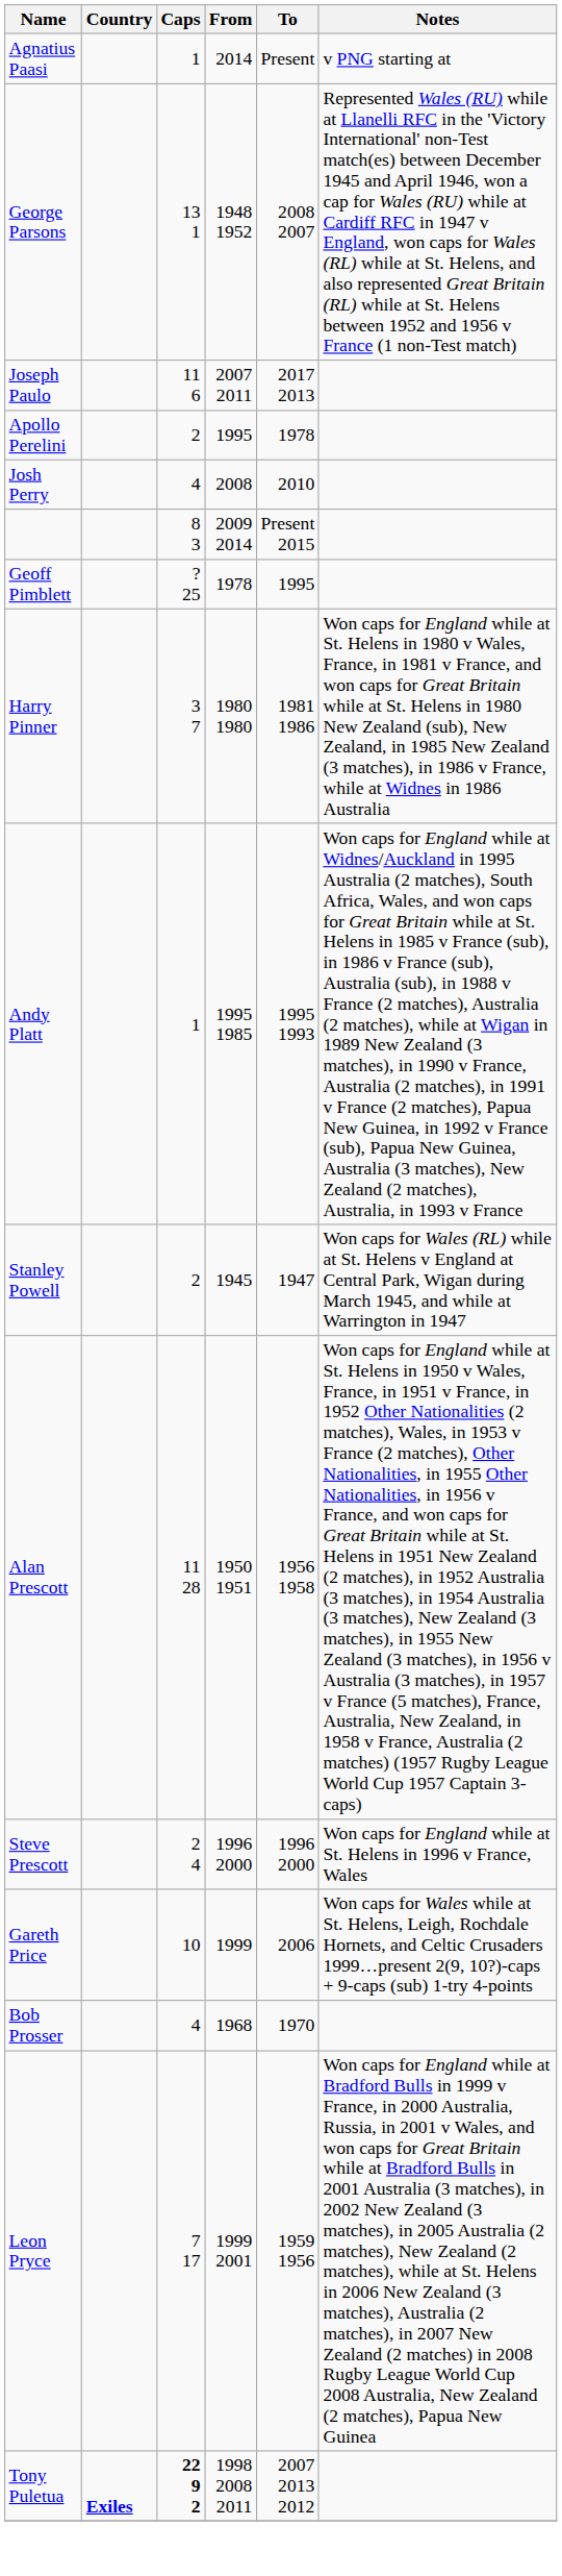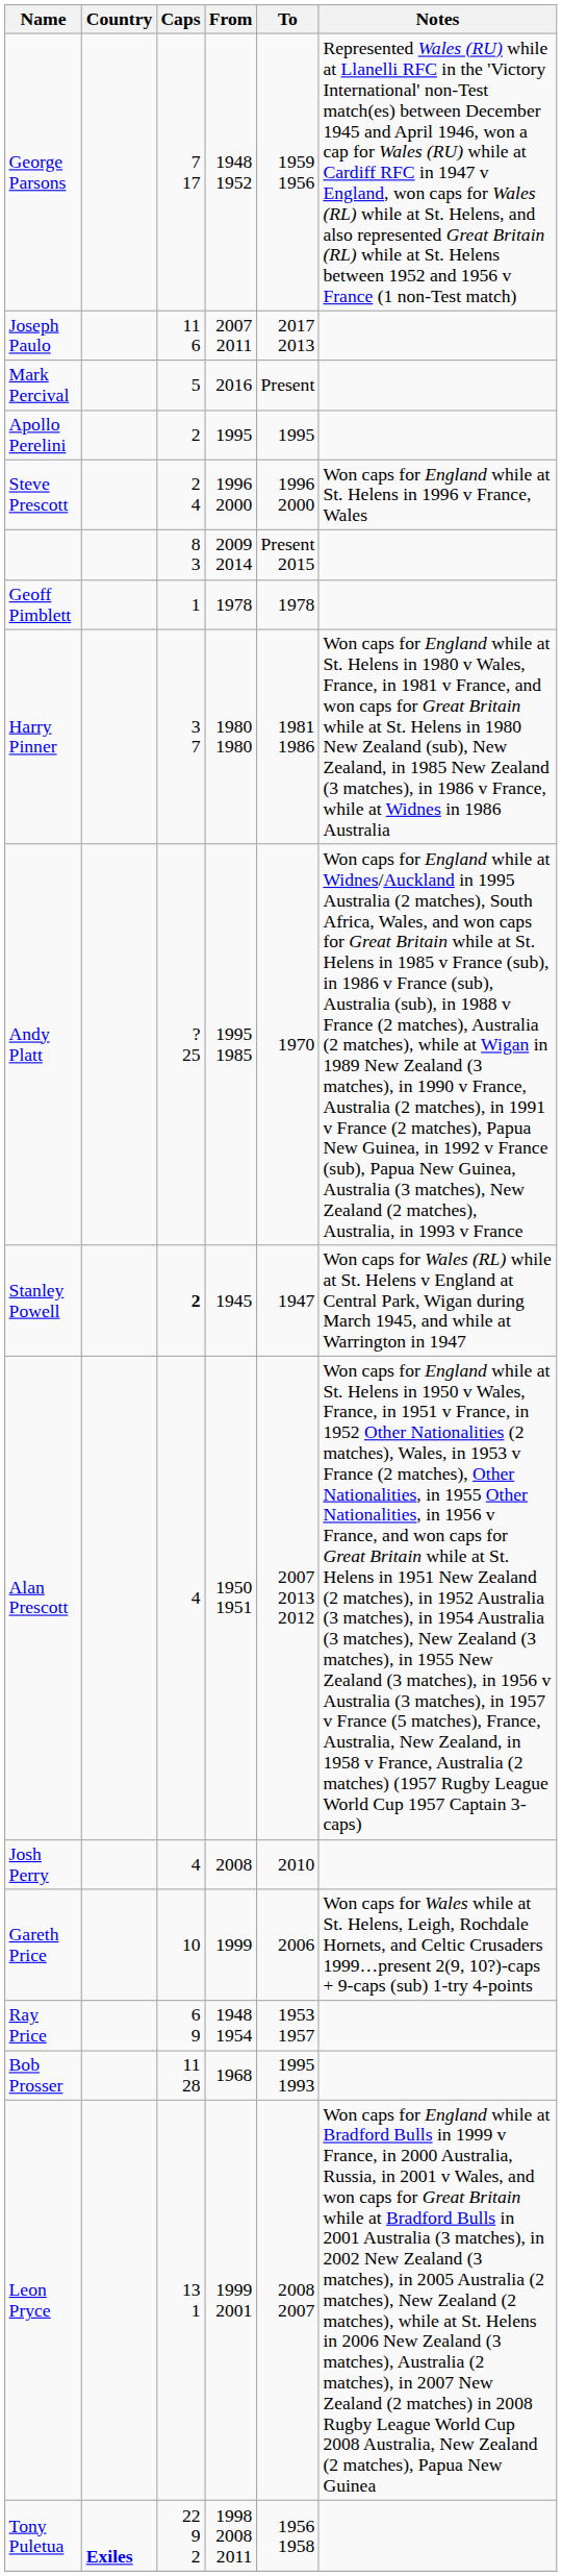- row: Agnatius Paasi | 1 | 2014 | Present | v PNG starting at
George Parsons | Caps: 13 1 -> 7 17
George Parsons | To: 2008 2007 -> 1959 1956
+ row: Mark Percival | 5 | 2016 | Present
Apollo Perelini | To: 1978 -> 1995
rows swapped: Josh Perry <-> Steve Prescott
Geoff Pimblett | Caps: ? 25 -> 1
Geoff Pimblett | To: 1995 -> 1978
Andy Platt | Caps: 1 -> ? 25
Andy Platt | To: 1995 1993 -> 1970
Stanley Powell | Caps: normal -> bold
Alan Prescott | Caps: 11 28 -> 4
Alan Prescott | To: 1956 1958 -> 2007 2013 2012
+ row: Ray Price | 6 9 | 1948 1954 | 1953 1957
Bob Prosser | Caps: 4 -> 11 28
Bob Prosser | To: 1970 -> 1995 1993
Leon Pryce | Caps: 7 17 -> 13 1
Leon Pryce | To: 1959 1956 -> 2008 2007
Tony Puletua | Caps: bold -> normal
Tony Puletua | To: 2007 2013 2012 -> 1956 1958
